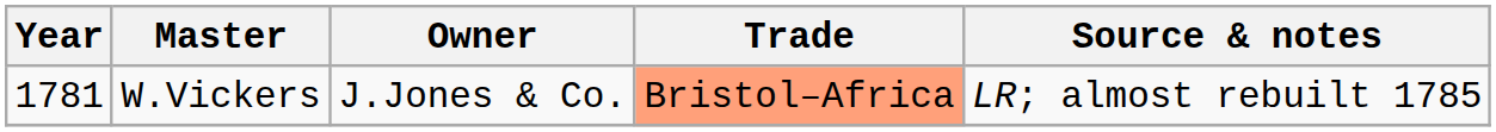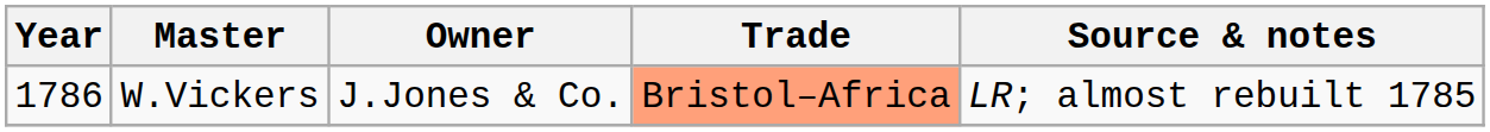W.Vickers | Year: 1781 -> 1786
